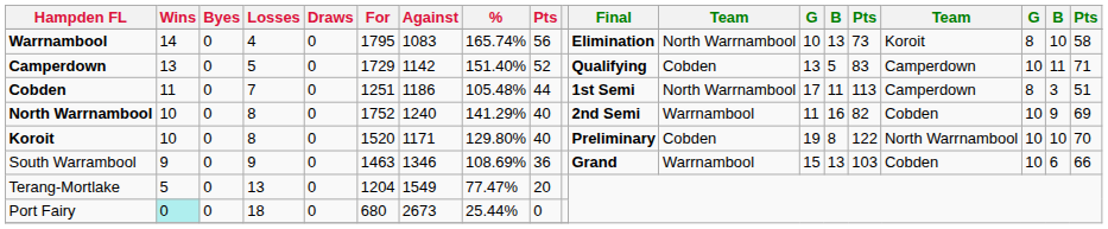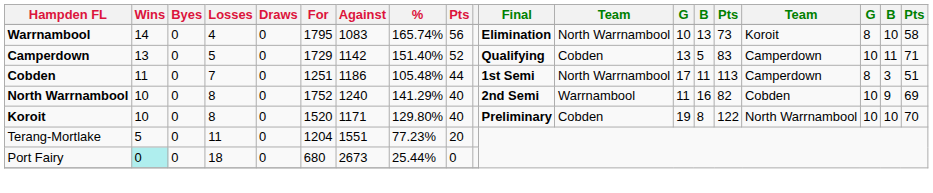- row: South Warrambool | 9 | 0 | 9 | 0 | 1463 | 1346 | 108.69% | 36 | Grand | Warrnambool | 15 | 13 | 103 | Cobden | 10 | 6 | 66
Terang-Mortlake | Losses: 13 -> 11
Terang-Mortlake | Against: 1549 -> 1551
Terang-Mortlake | %: 77.47% -> 77.23%
